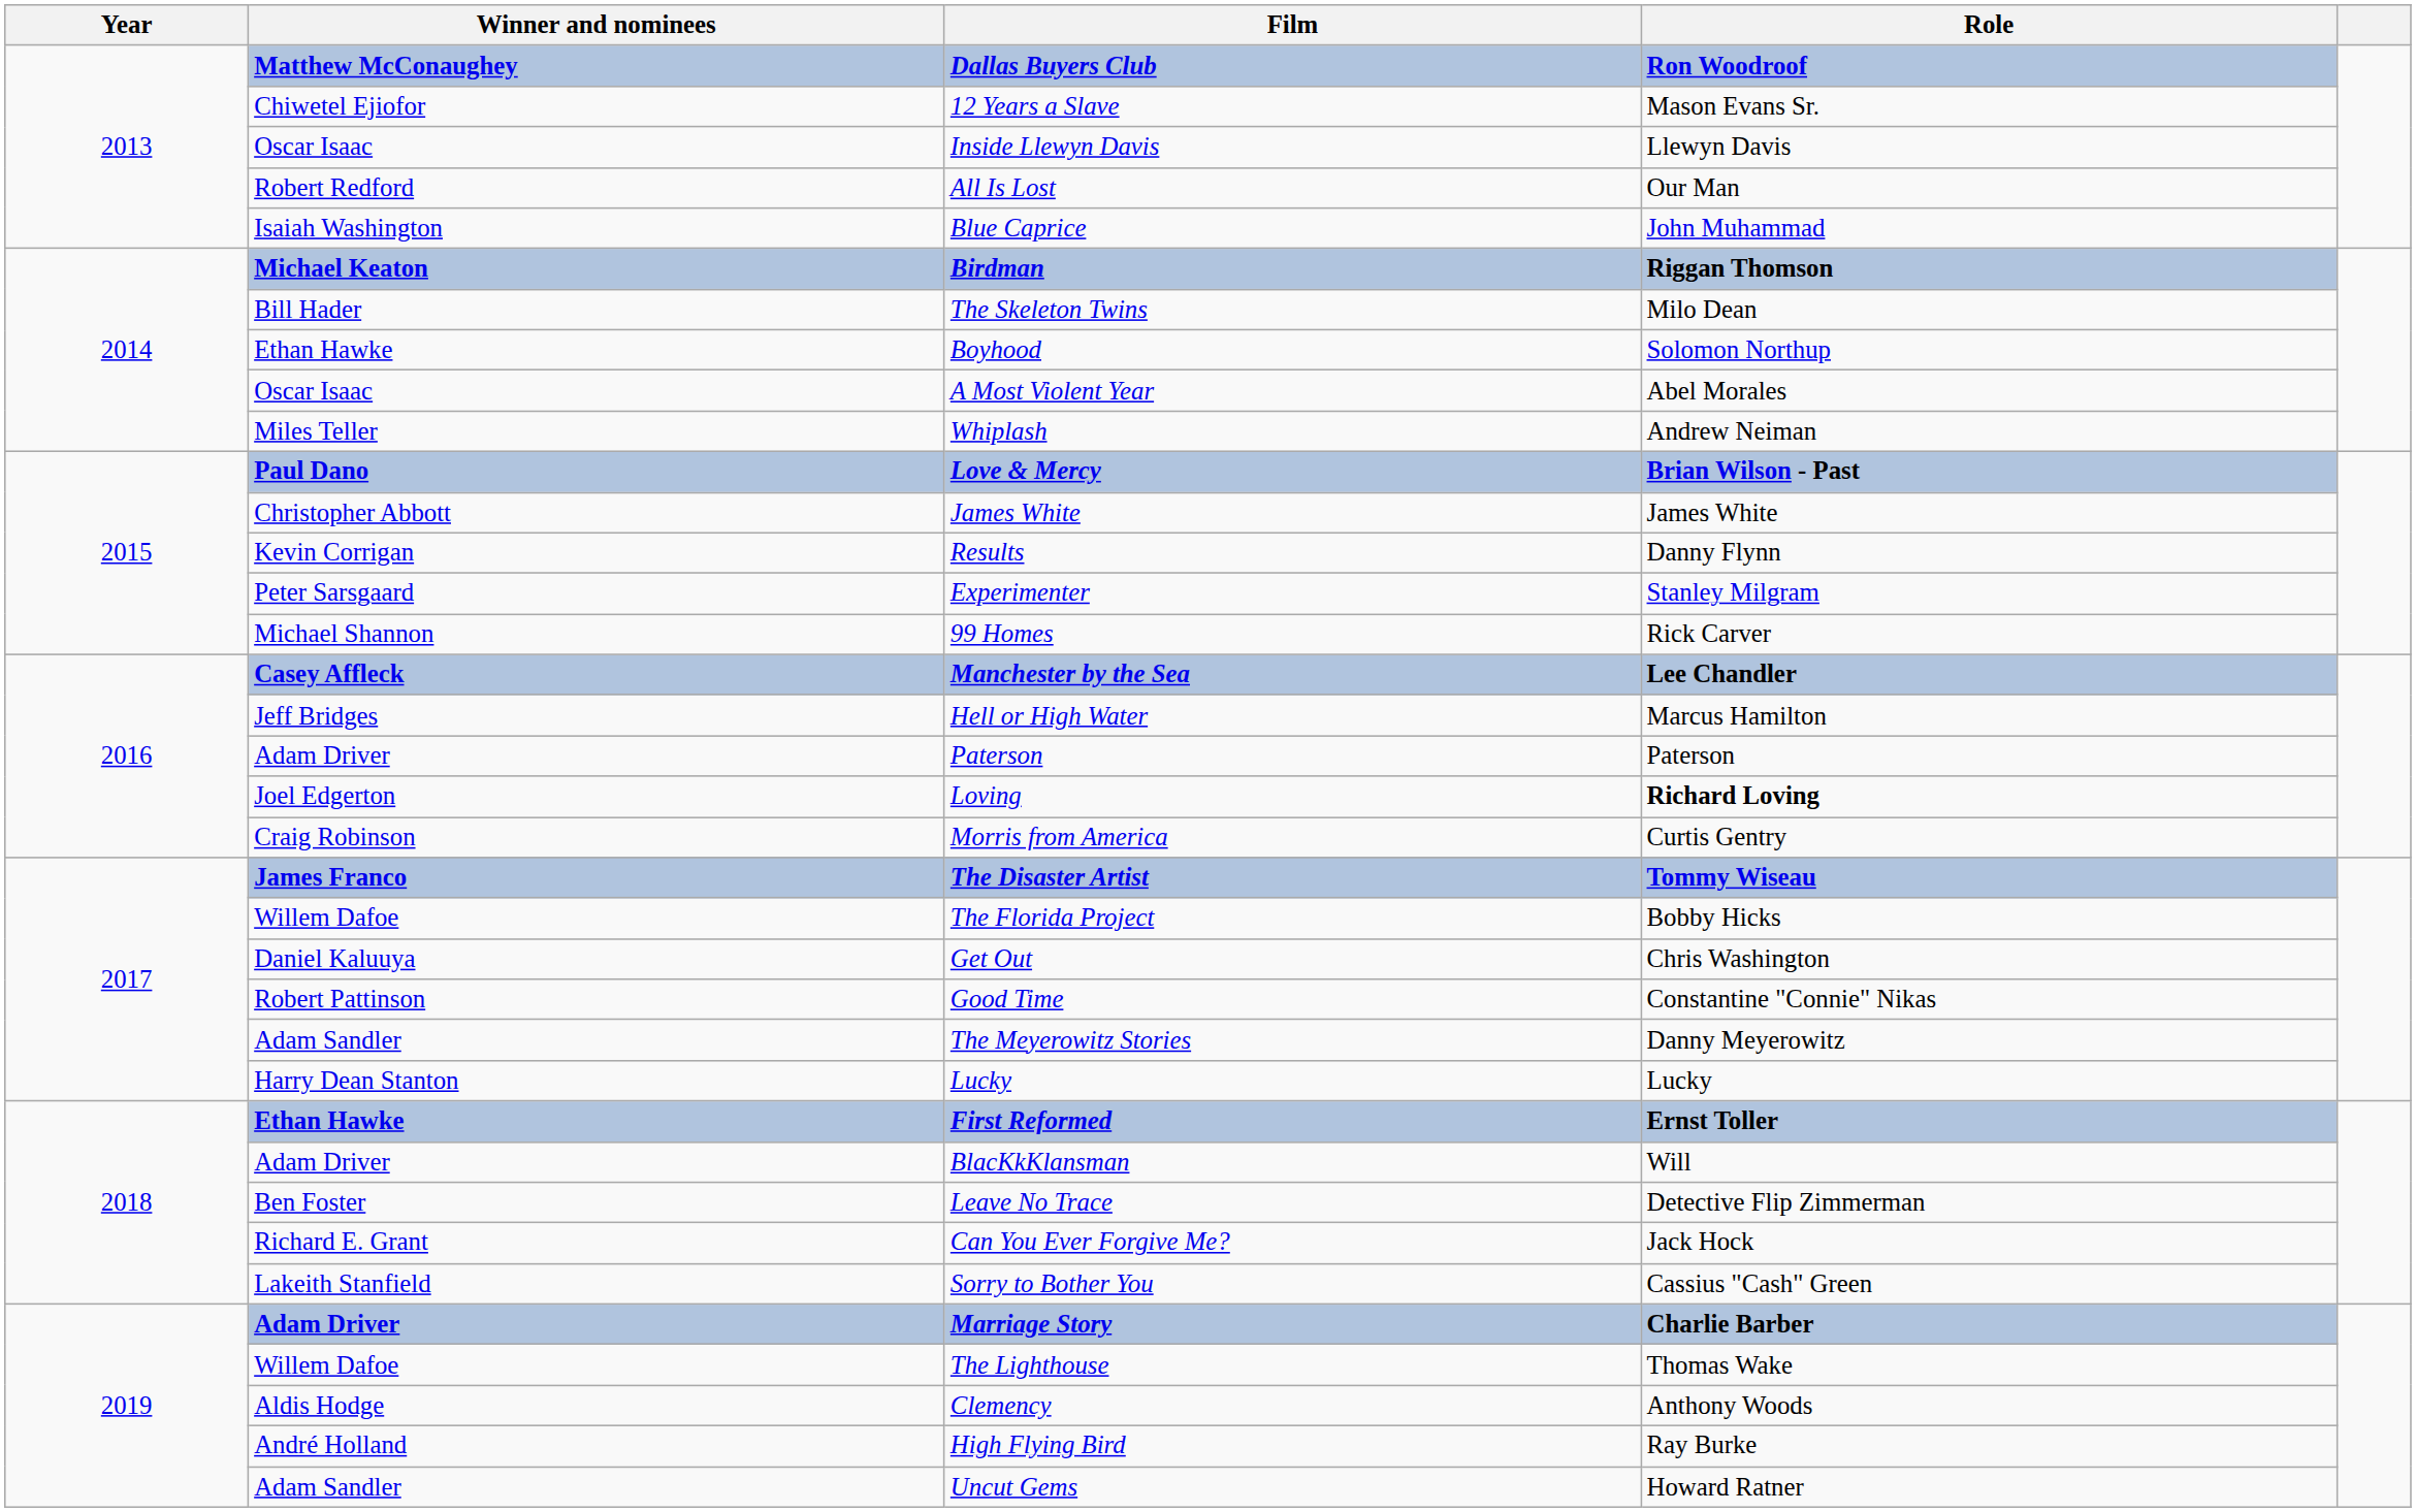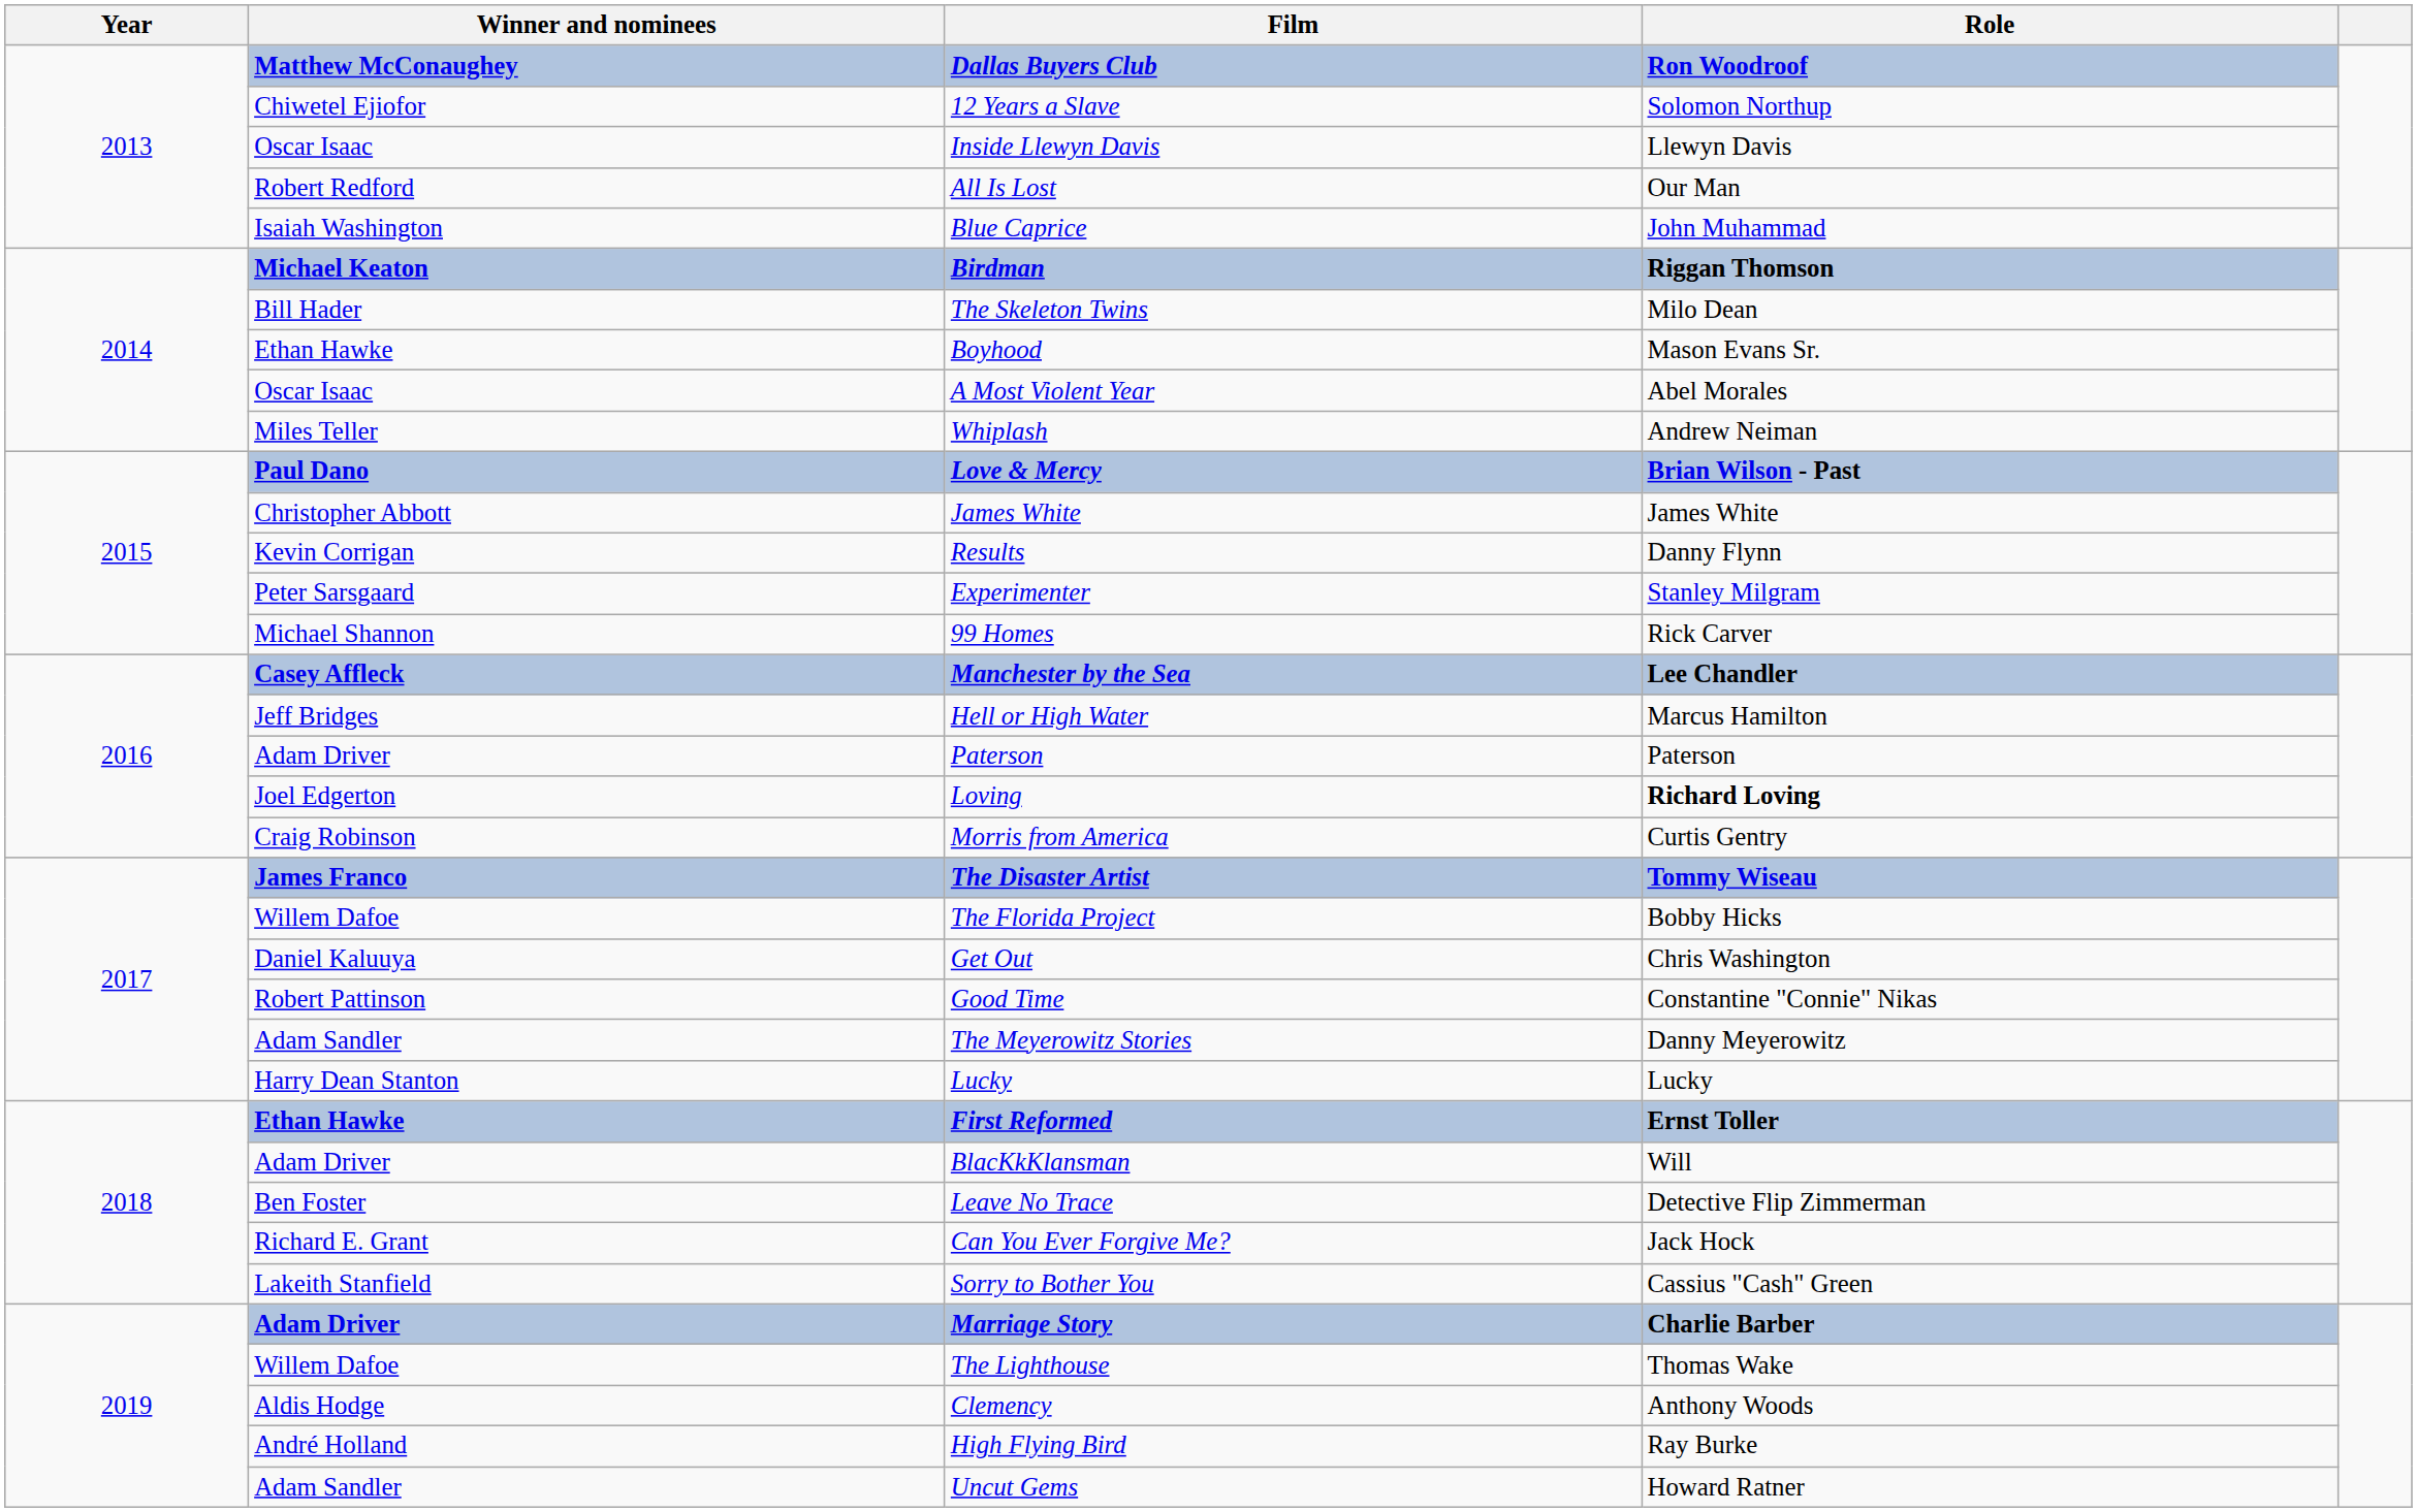12 Years a Slave | Role: Mason Evans Sr. -> Solomon Northup
Boyhood | Role: Solomon Northup -> Mason Evans Sr.
